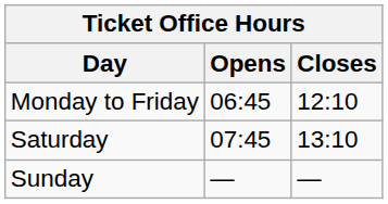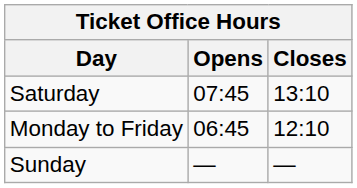rows swapped: Monday to Friday <-> Saturday
